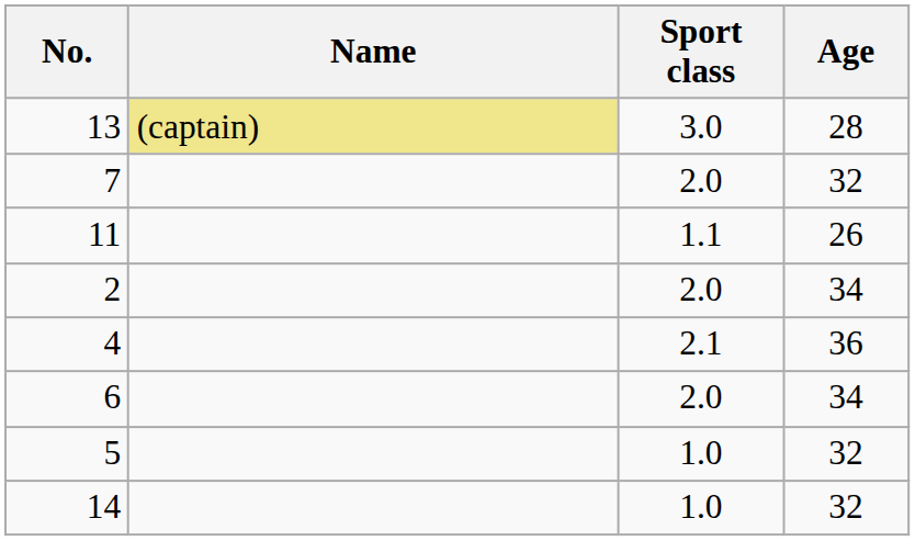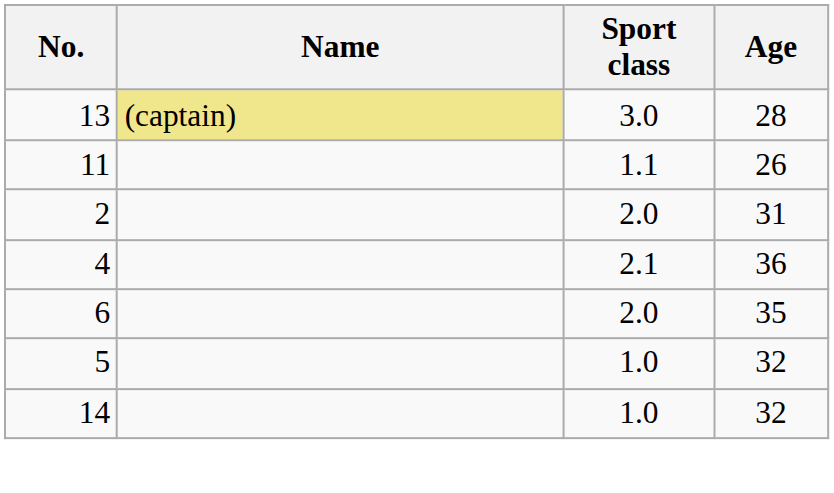- row: 7 | 2.0 | 32
2 | Age: 34 -> 31
6 | Age: 34 -> 35
